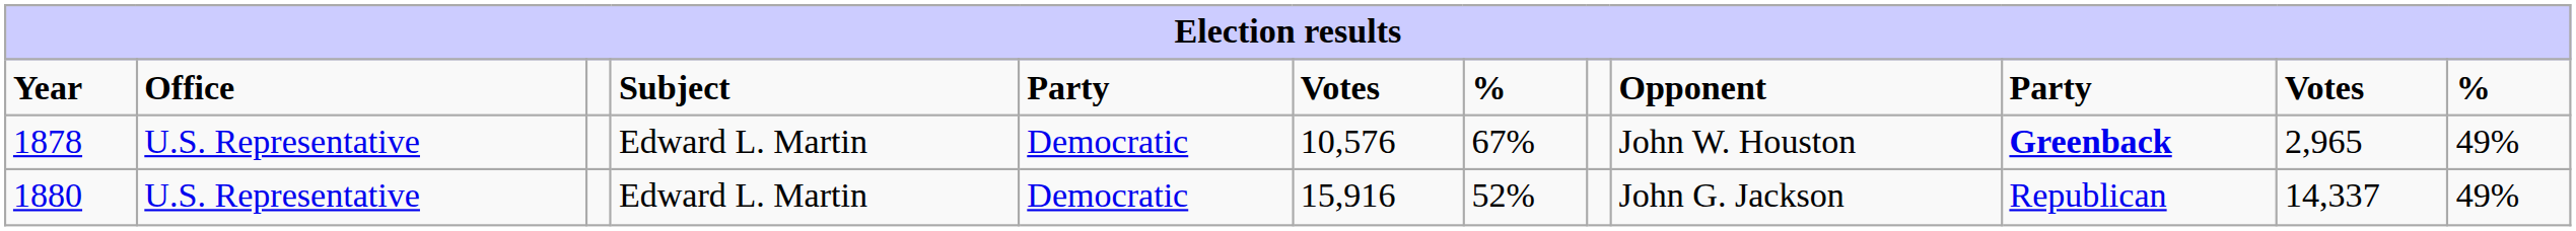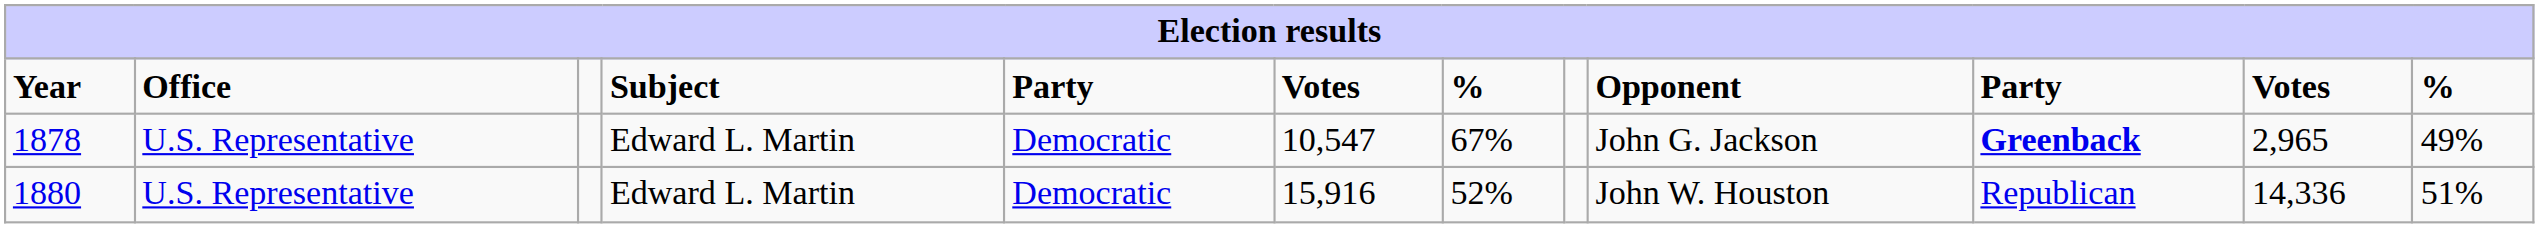1878 | column 6: 10,576 -> 10,547
1878 | Opponent: John W. Houston -> John G. Jackson
1880 | Opponent: John G. Jackson -> John W. Houston
1880 | column 11: 14,337 -> 14,336
1880 | column 12: 49% -> 51%
